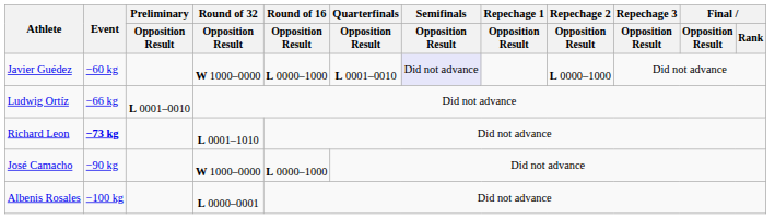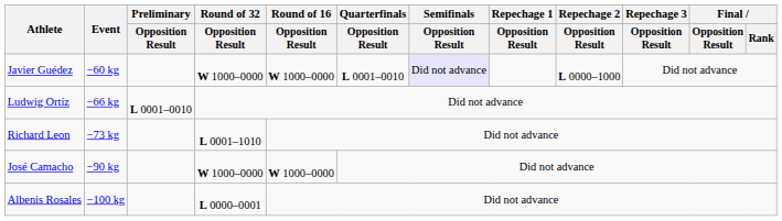Javier Guédez | Round of 16 / Opposition Result: L 0000–1000 -> W 1000–0000
Richard Leon | Event: bold -> normal
José Camacho | Round of 16 / Opposition Result: L 0000–1000 -> W 1000–0000
